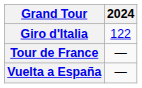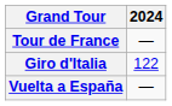rows swapped: Giro d'Italia <-> Tour de France
